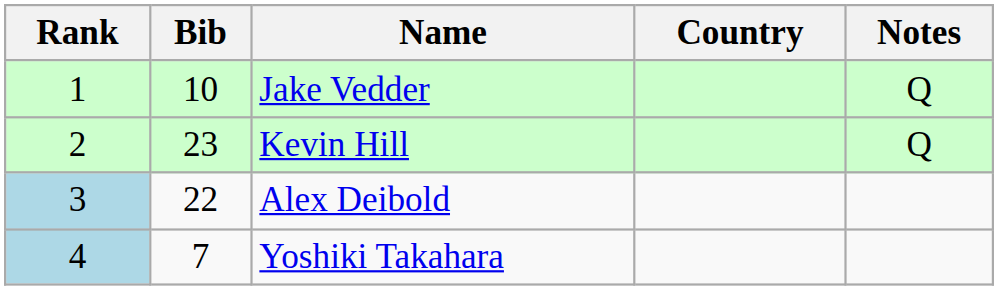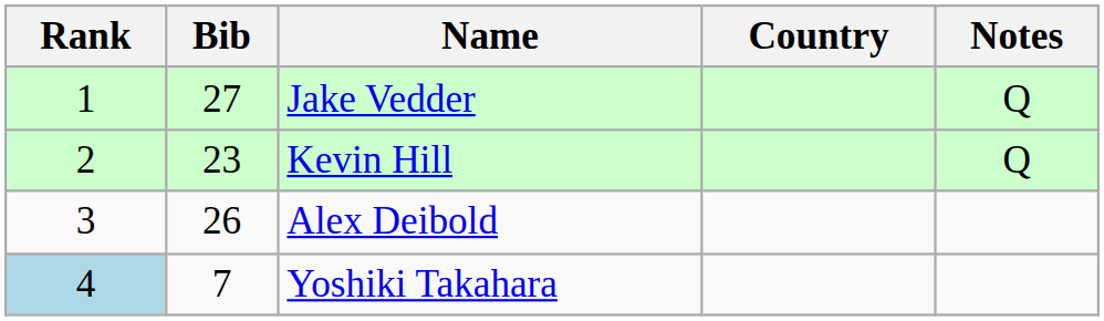Jake Vedder | Bib: 10 -> 27
Alex Deibold | Rank: lightblue background -> no background
Alex Deibold | Bib: 22 -> 26
